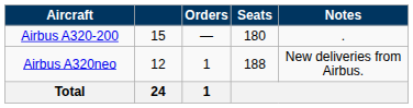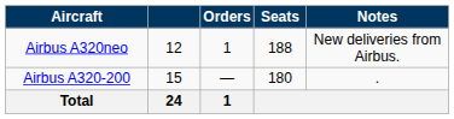rows swapped: Airbus A320-200 <-> Airbus A320neo
